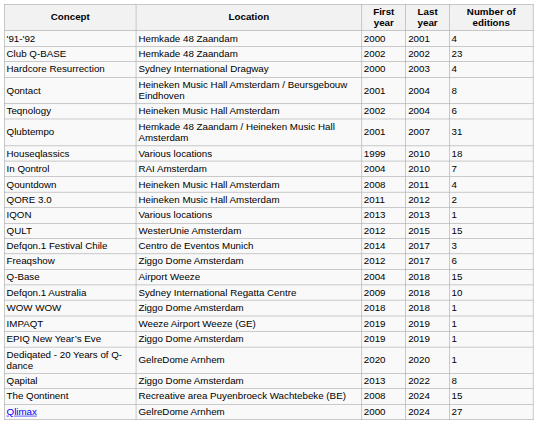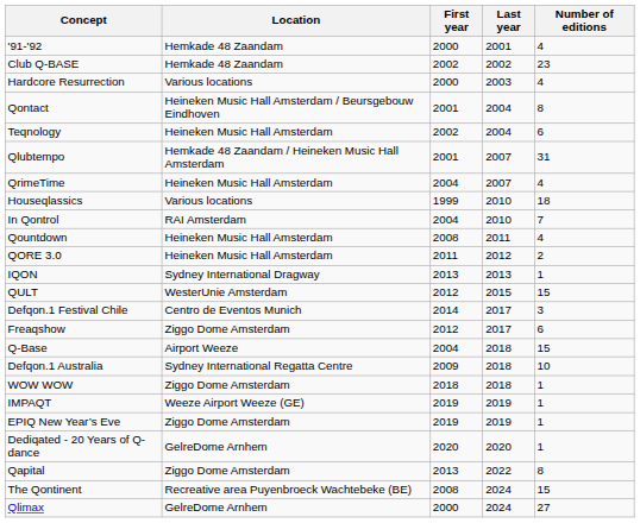Hardcore Resurrection | Location: Sydney International Dragway -> Various locations
+ row: QrimeTime | Heineken Music Hall Amsterdam | 2004 | 2007 | 4
IQON | Location: Various locations -> Sydney International Dragway
